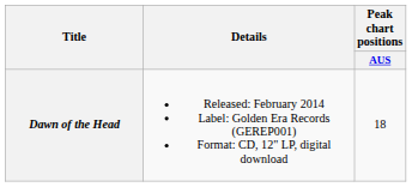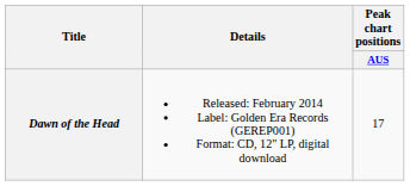Dawn of the Head | Peak chart positions / AUS: 18 -> 17
